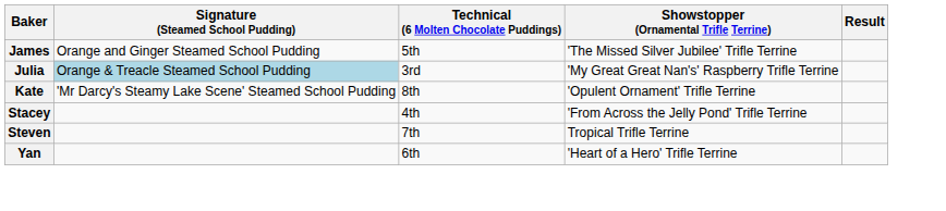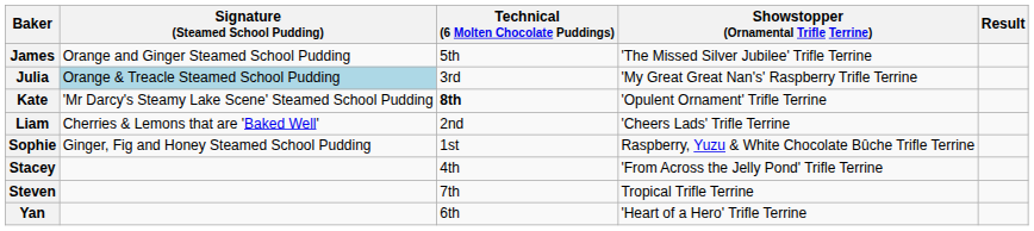Kate | Technical (6 Molten Chocolate Puddings): normal -> bold
+ row: Liam | Cherries & Lemons that are 'Baked Well' | 2nd | 'Cheers Lads' Trifle Terrine
+ row: Sophie | Ginger, Fig and Honey Steamed School Pudding | 1st | Raspberry, Yuzu & White Chocolate Bûche Trifle Terrine
